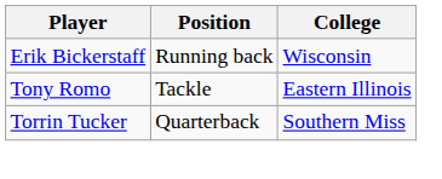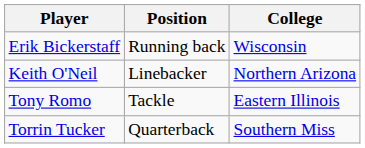+ row: Keith O'Neil | Linebacker | Northern Arizona
